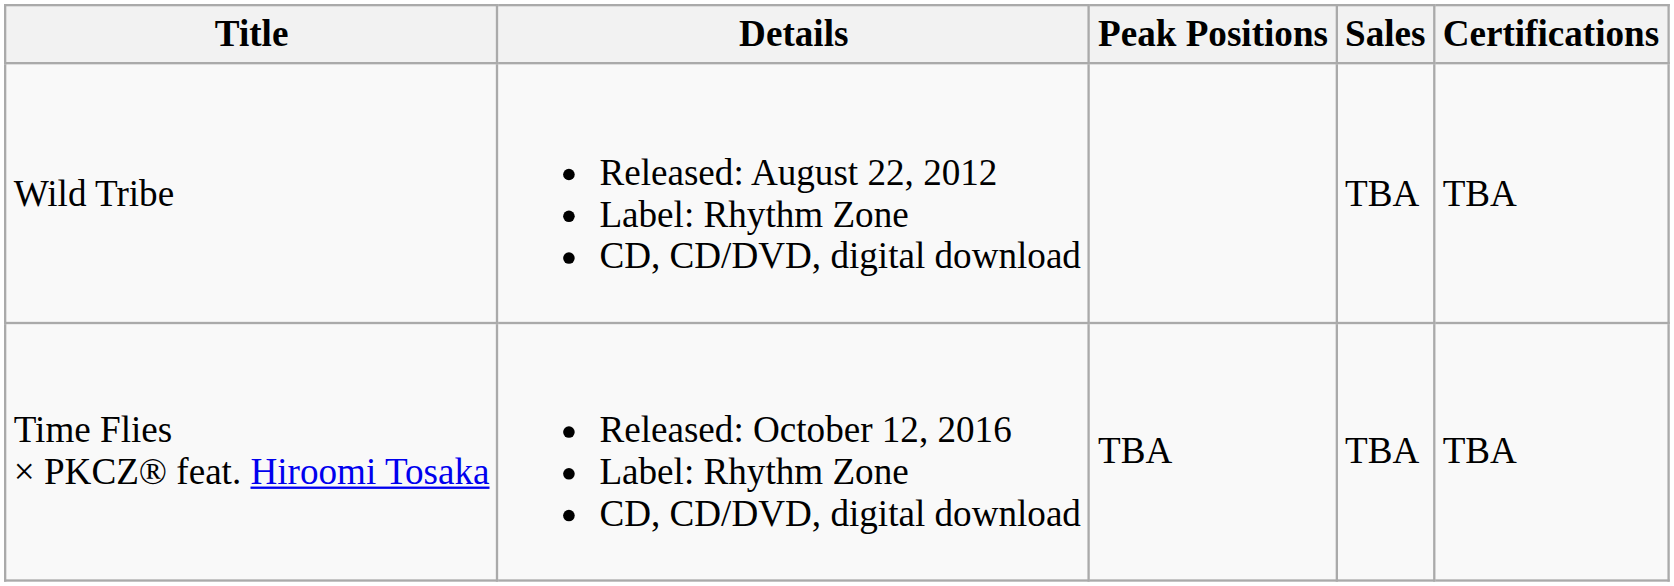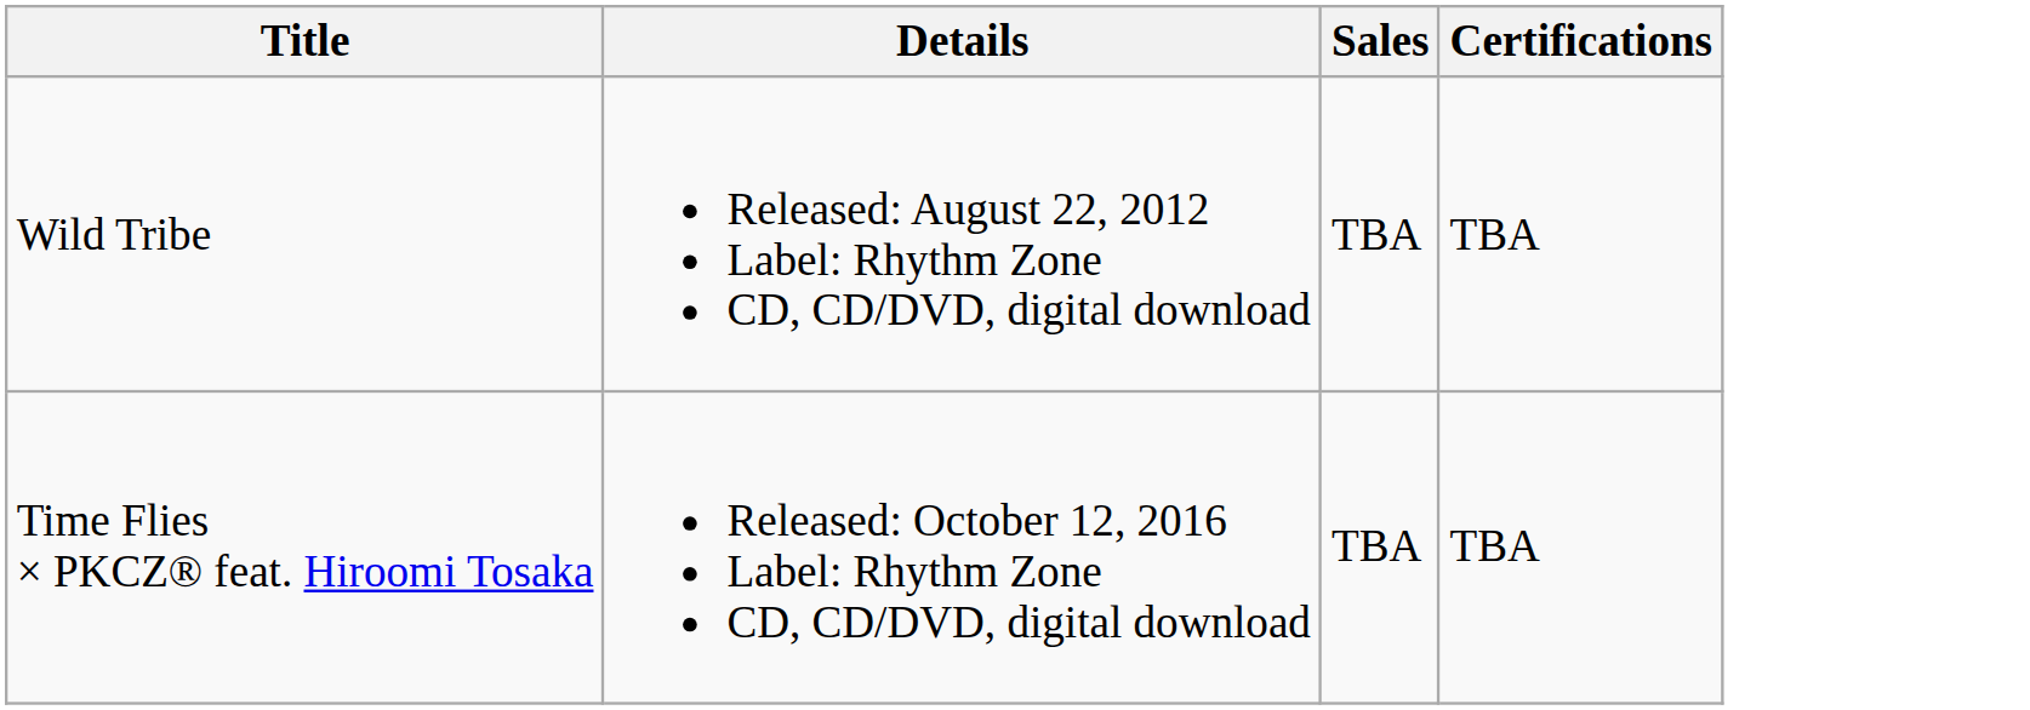- column: Peak Positions | TBA
